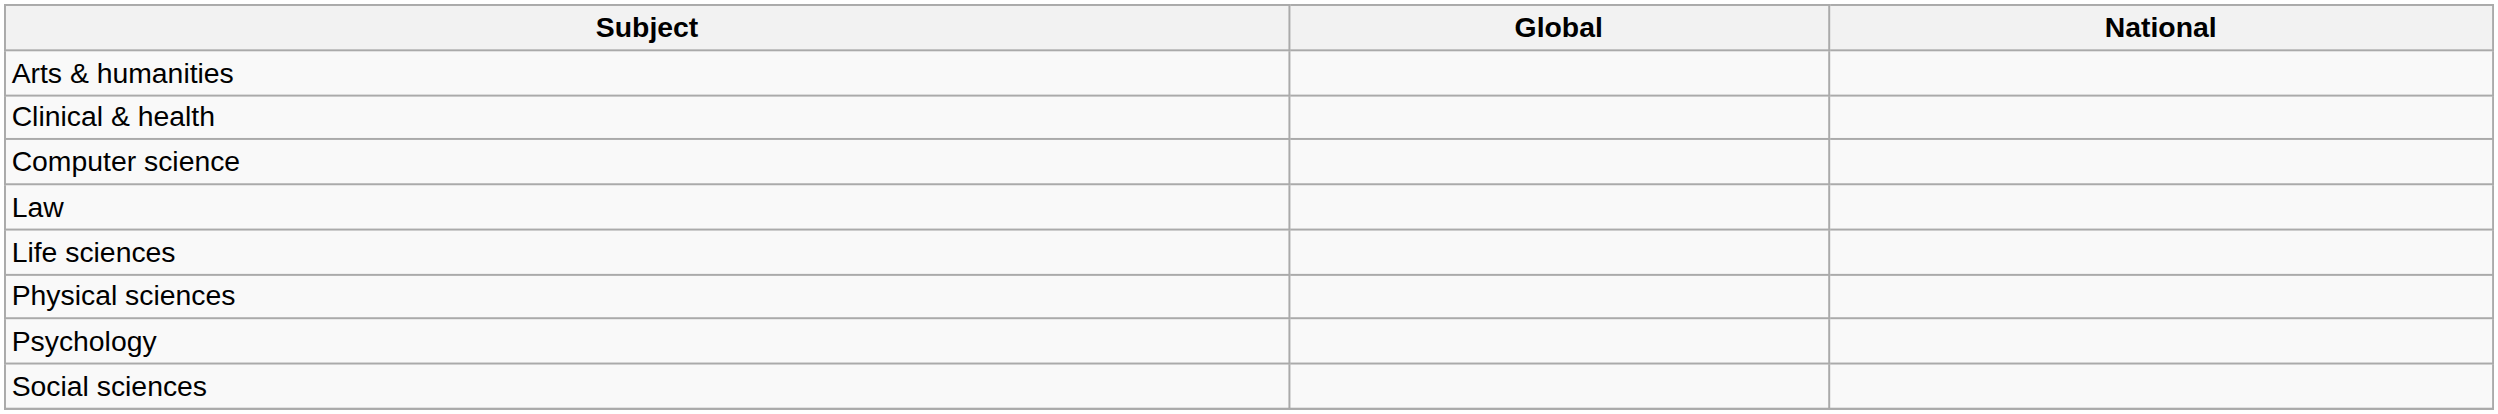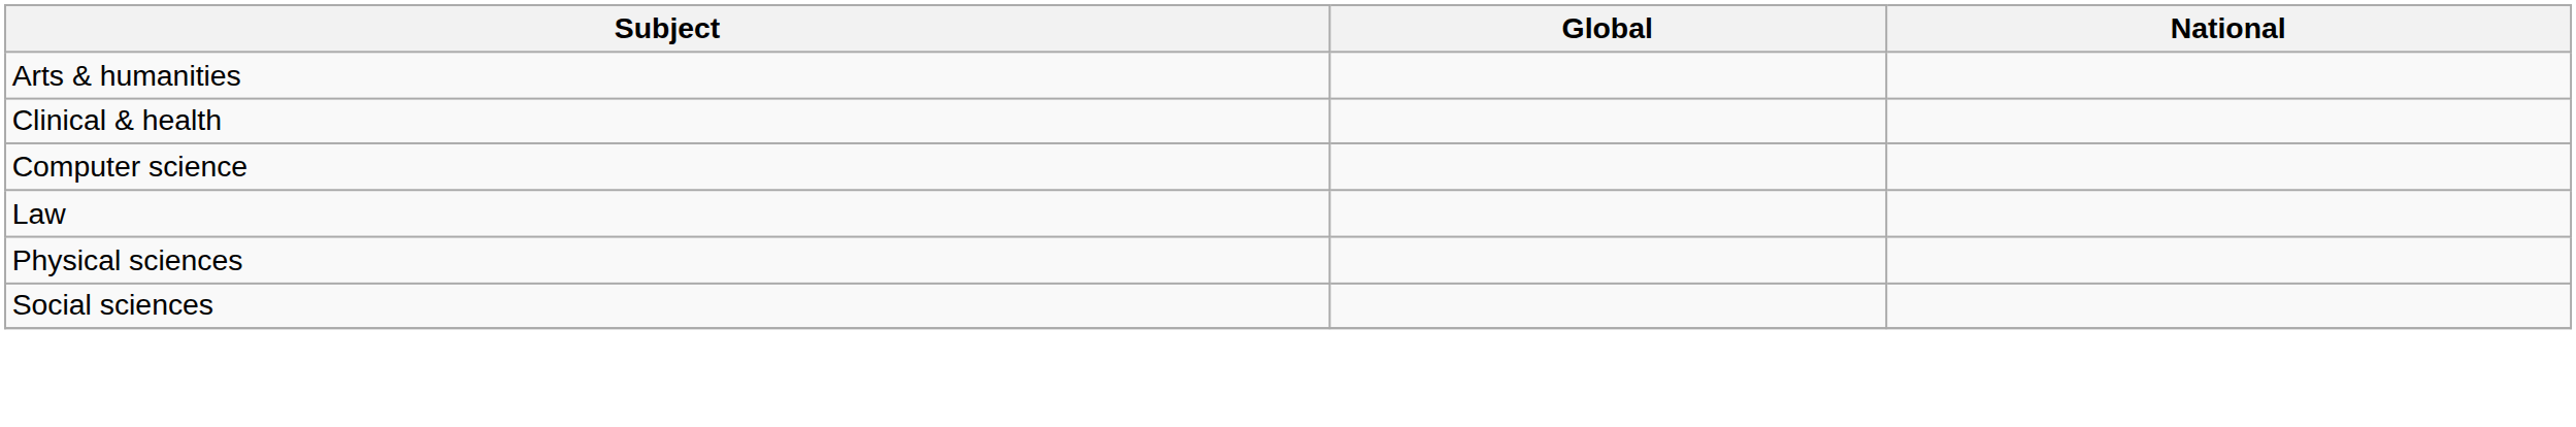- row: Life sciences
- row: Psychology
